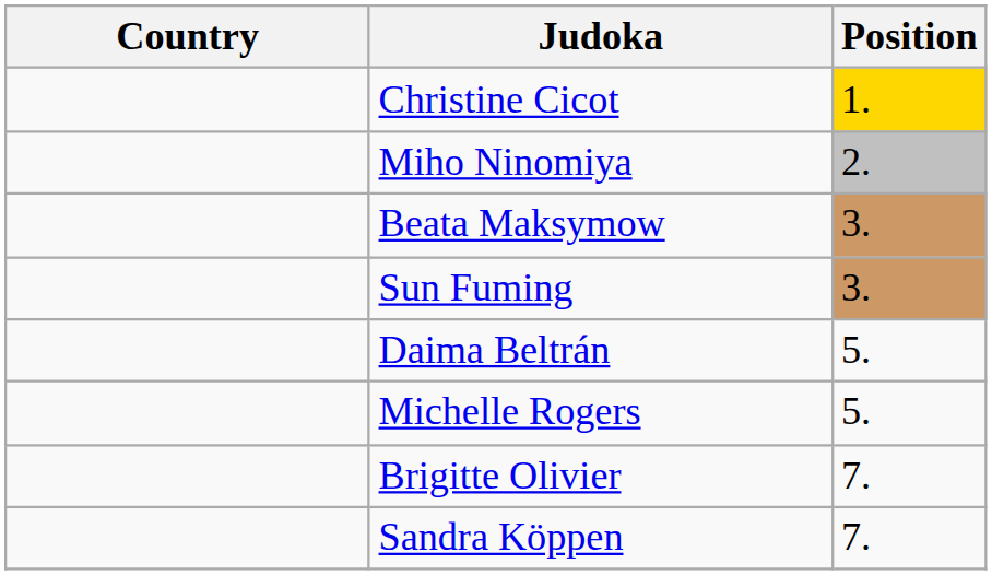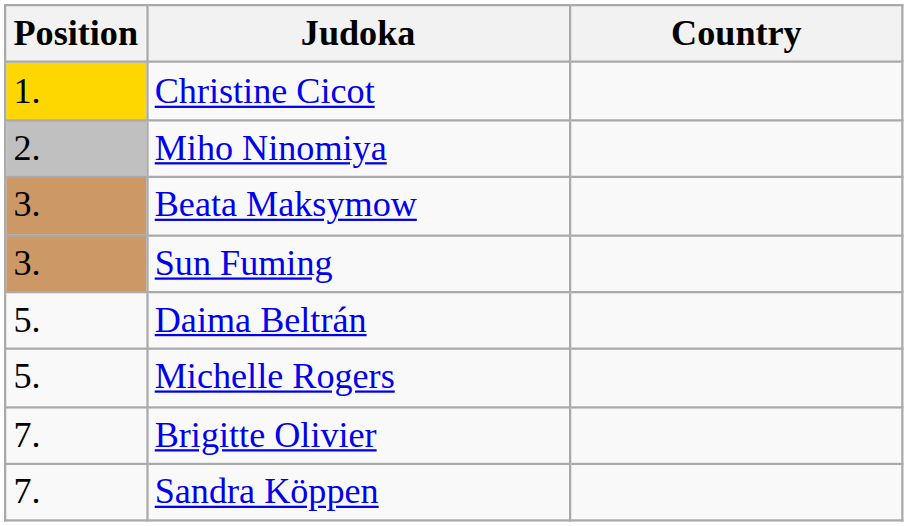columns swapped: Position <-> Country
